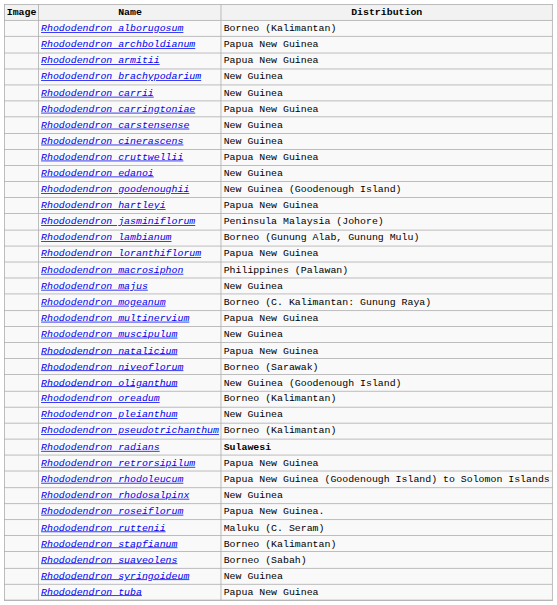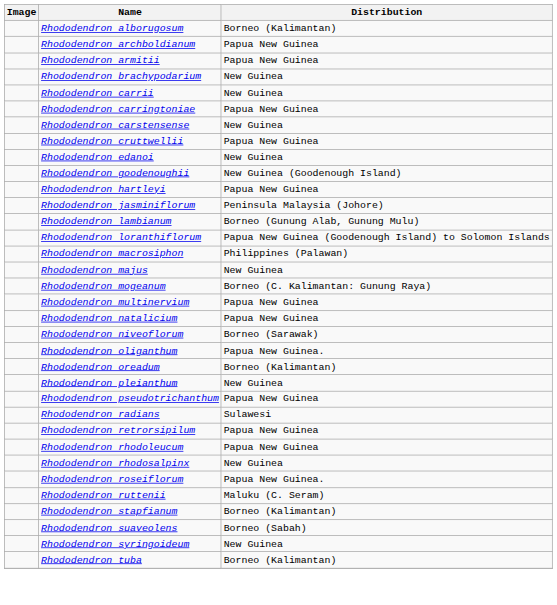- row: Rhododendron cinerascens | New Guinea
Rhododendron loranthiflorum | Distribution: Papua New Guinea -> Papua New Guinea (Goodenough Island) to Solomon Islands
- row: Rhododendron muscipulum | New Guinea
Rhododendron oliganthum | Distribution: New Guinea (Goodenough Island) -> Papua New Guinea.
Rhododendron pseudotrichanthum | Distribution: Borneo (Kalimantan) -> Papua New Guinea
Rhododendron radians | Distribution: bold -> normal
Rhododendron rhodoleucum | Distribution: Papua New Guinea (Goodenough Island) to Solomon Islands -> Papua New Guinea
Rhododendron tuba | Distribution: Papua New Guinea -> Borneo (Kalimantan)
